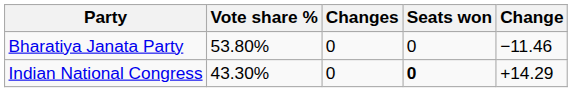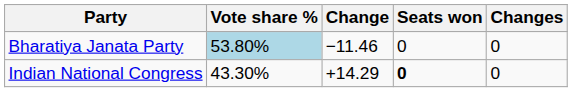columns swapped: Change <-> Changes
Bharatiya Janata Party | Vote share %: no background -> lightblue background
